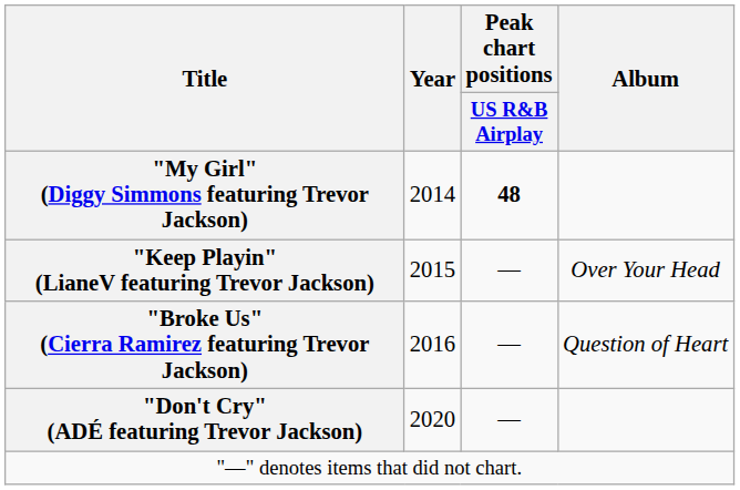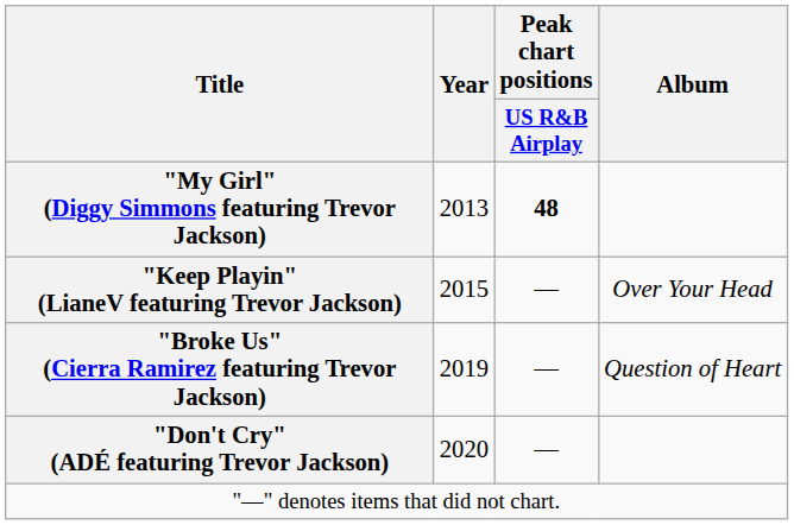"My Girl" (Diggy Simmons featuring Trevor Jackson) | Year: 2014 -> 2013
"Broke Us" (Cierra Ramirez featuring Trevor Jackson) | Year: 2016 -> 2019
